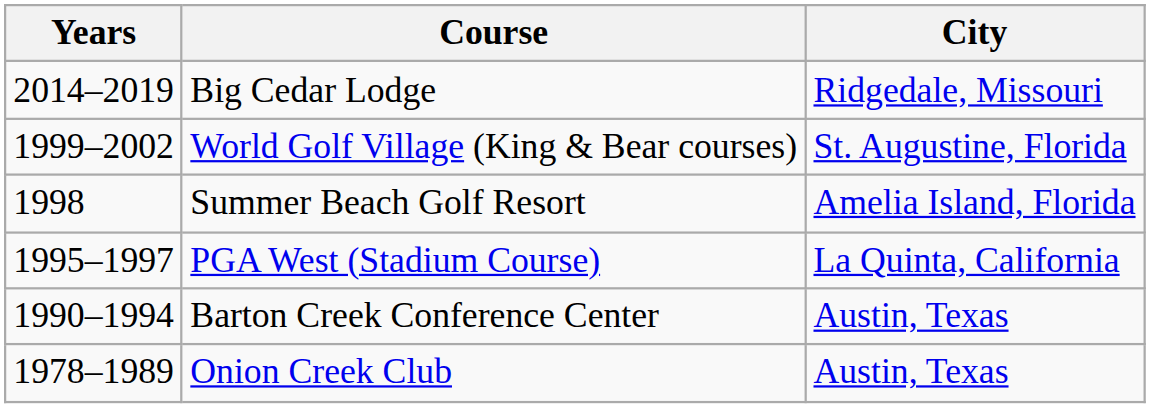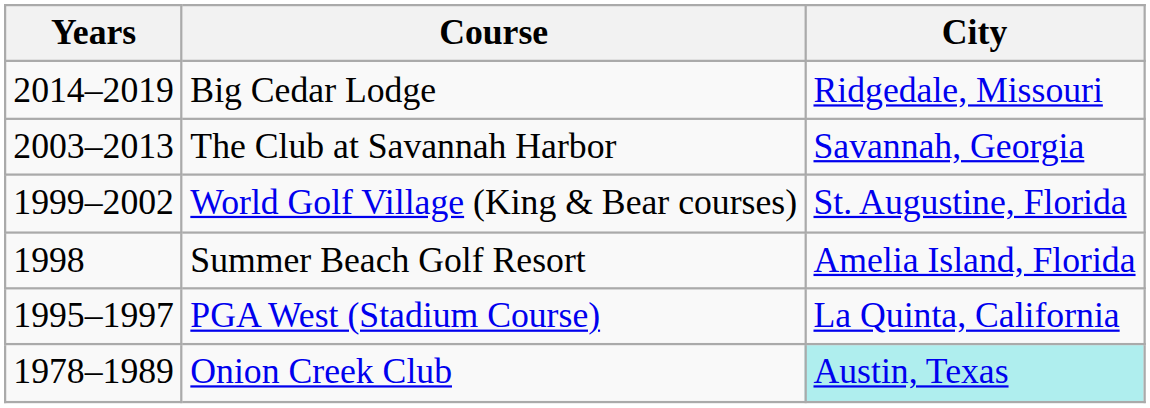+ row: 2003–2013 | The Club at Savannah Harbor | Savannah, Georgia
- row: 1990–1994 | Barton Creek Conference Center | Austin, Texas
Onion Creek Club | City: no background -> paleturquoise background
